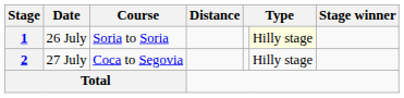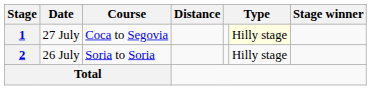1 | Date: 26 July -> 27 July
1 | Course: Soria to Soria -> Coca to Segovia
2 | Date: 27 July -> 26 July
2 | Course: Coca to Segovia -> Soria to Soria
